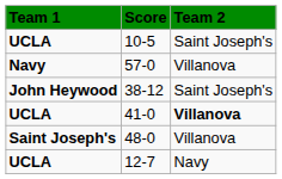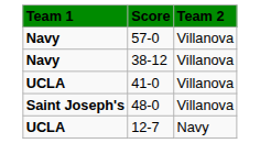- row: UCLA | 10-5 | Saint Joseph's
38-12 | Team 1: John Heywood -> Navy
38-12 | Team 2: Saint Joseph's -> Villanova
41-0 | Team 2: bold -> normal
